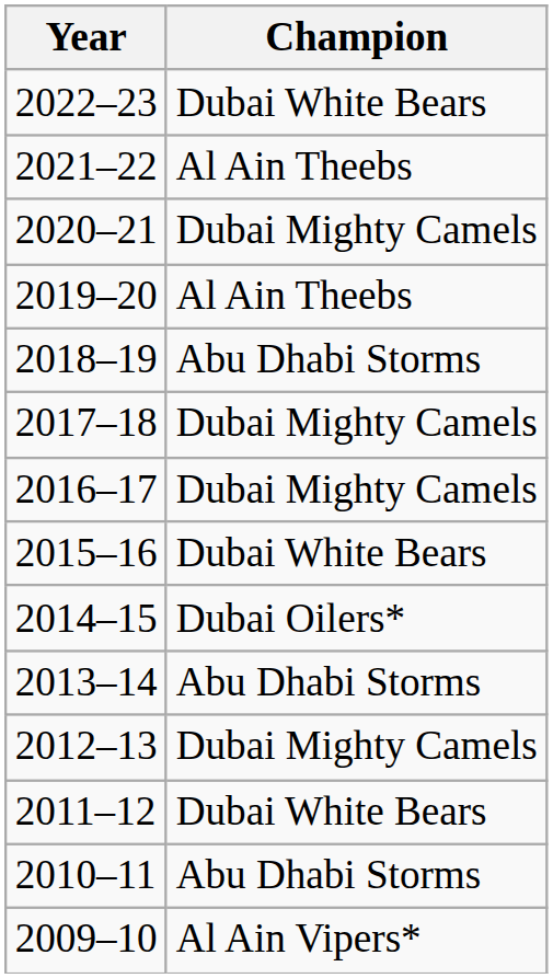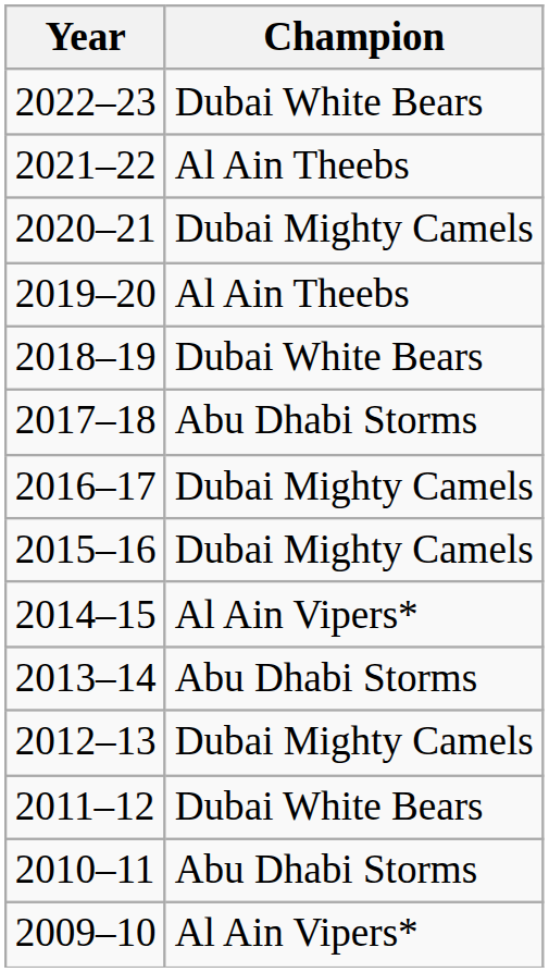2018–19 | Champion: Abu Dhabi Storms -> Dubai White Bears
2017–18 | Champion: Dubai Mighty Camels -> Abu Dhabi Storms
2015–16 | Champion: Dubai White Bears -> Dubai Mighty Camels
2014–15 | Champion: Dubai Oilers* -> Al Ain Vipers*
